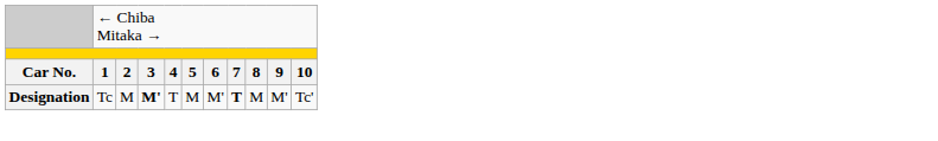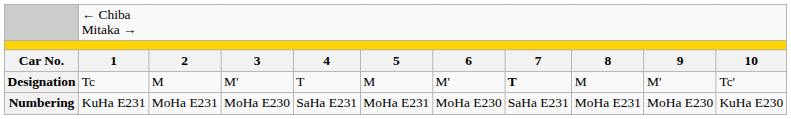Designation | column 4: bold -> normal
+ row: Numbering | KuHa E231 | MoHa E231 | MoHa E230 | SaHa E231 | MoHa E231 | MoHa E230 | SaHa E231 | MoHa E231 | MoHa E230 | KuHa E230
